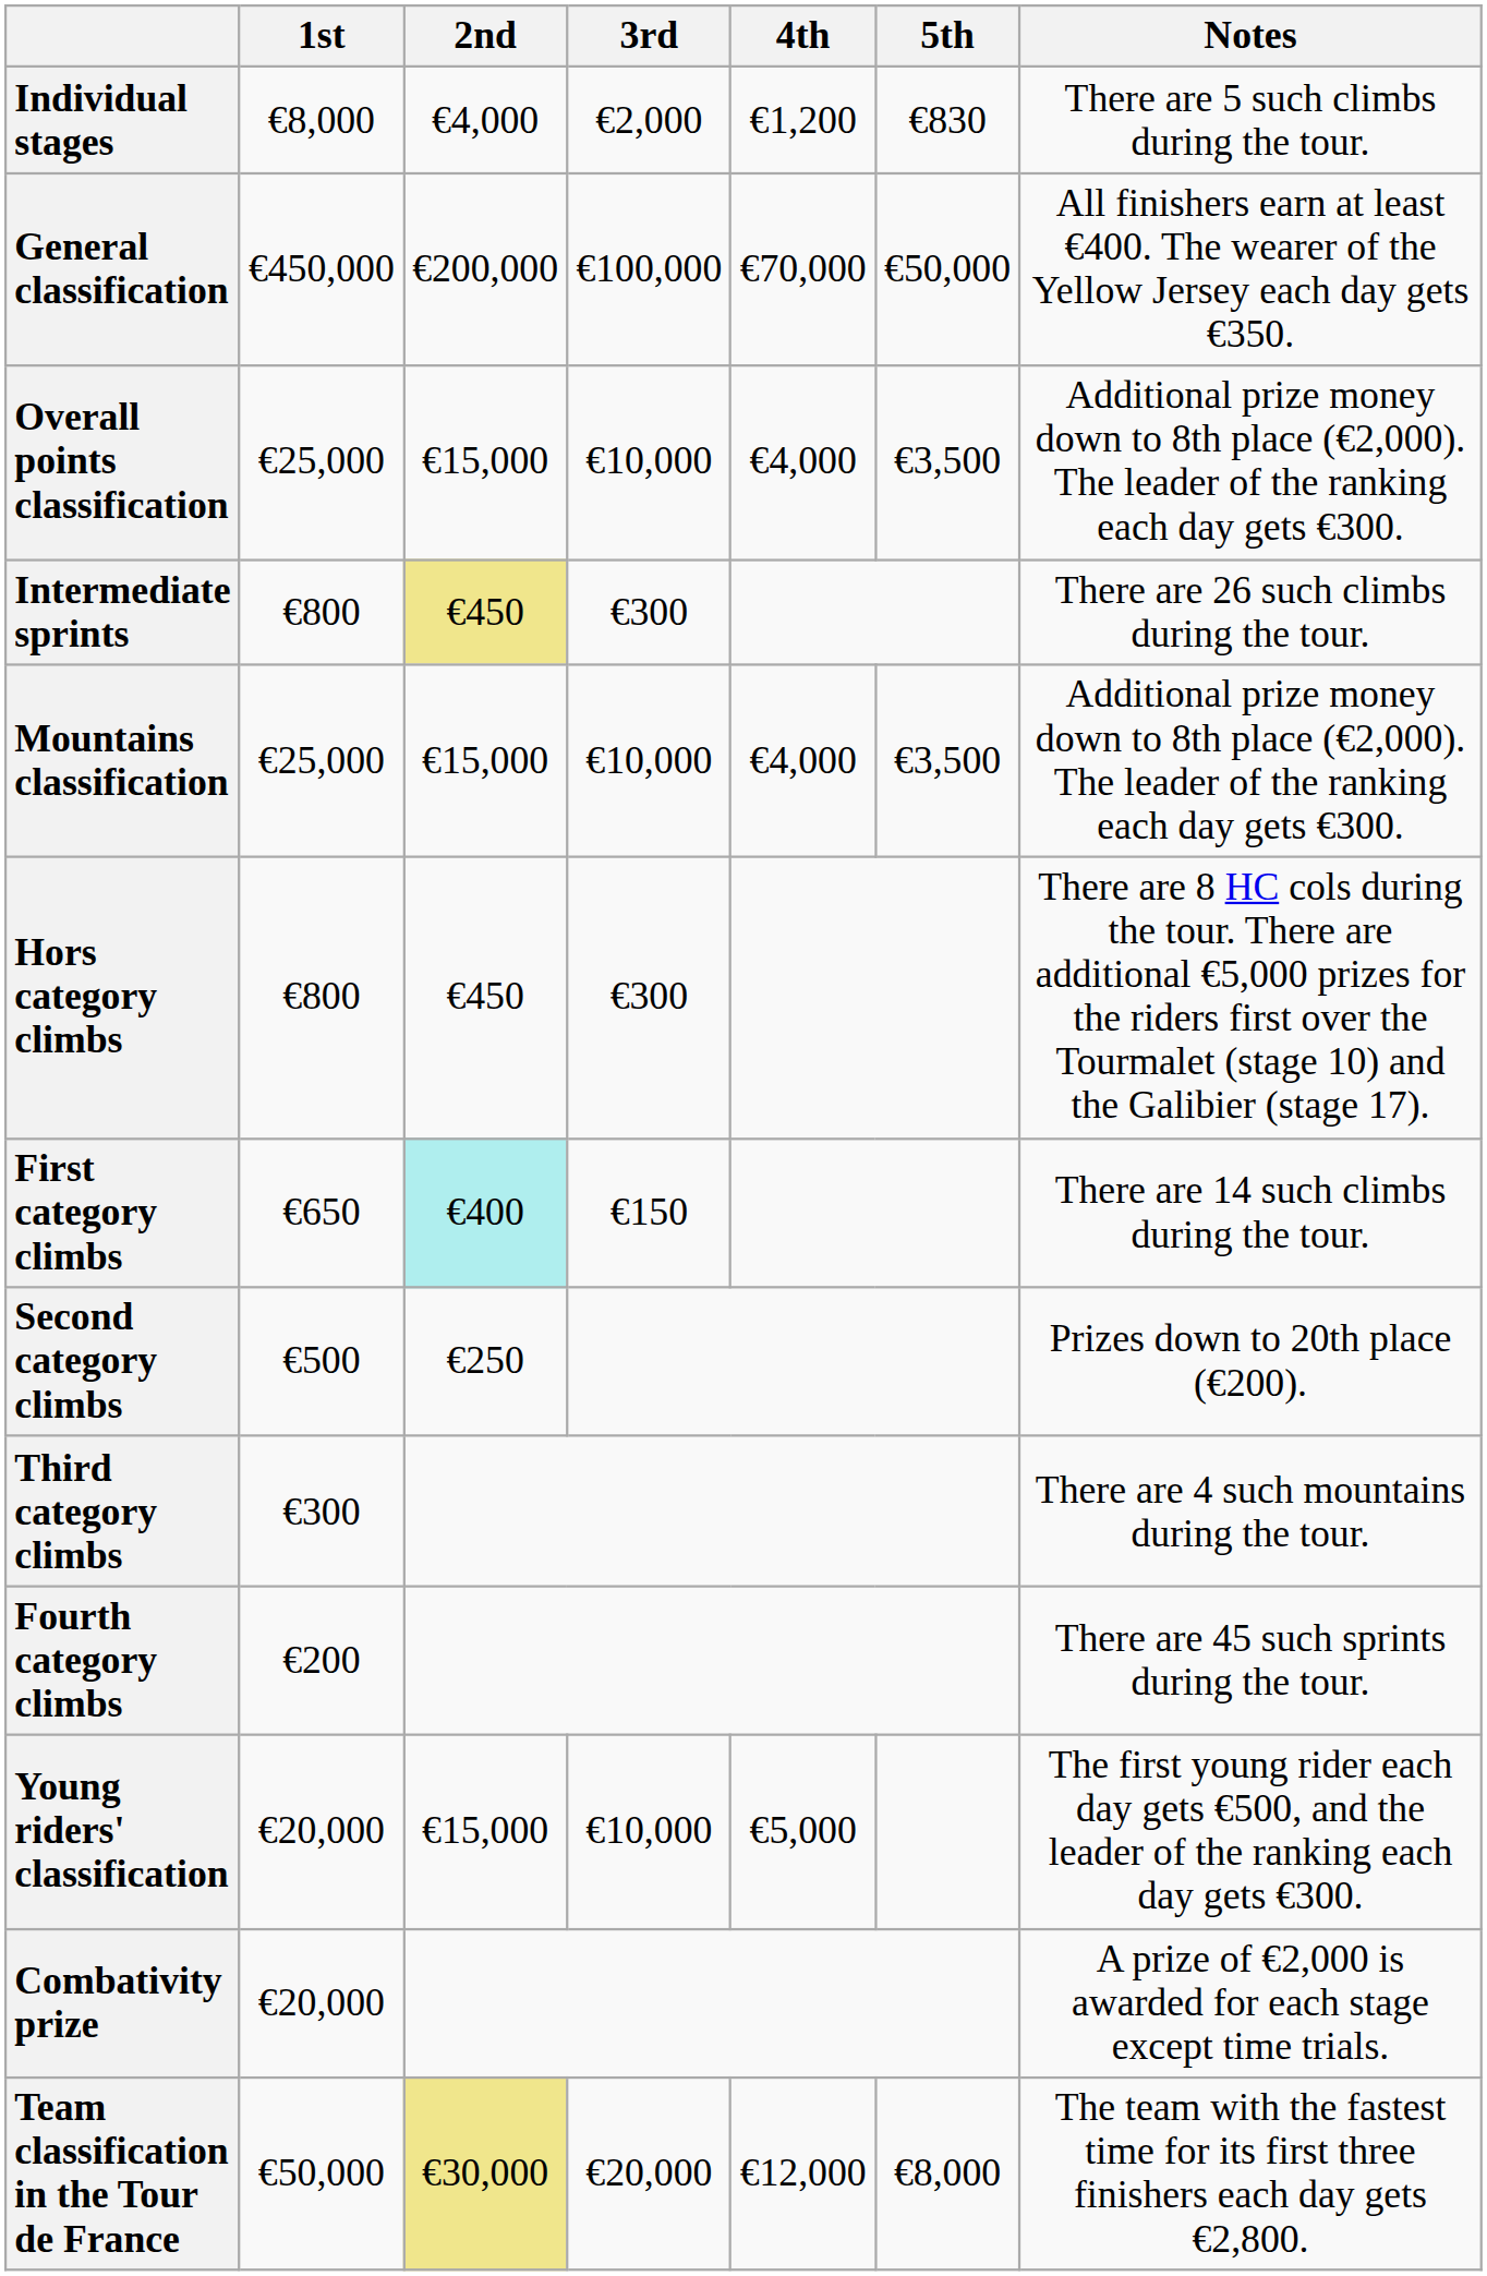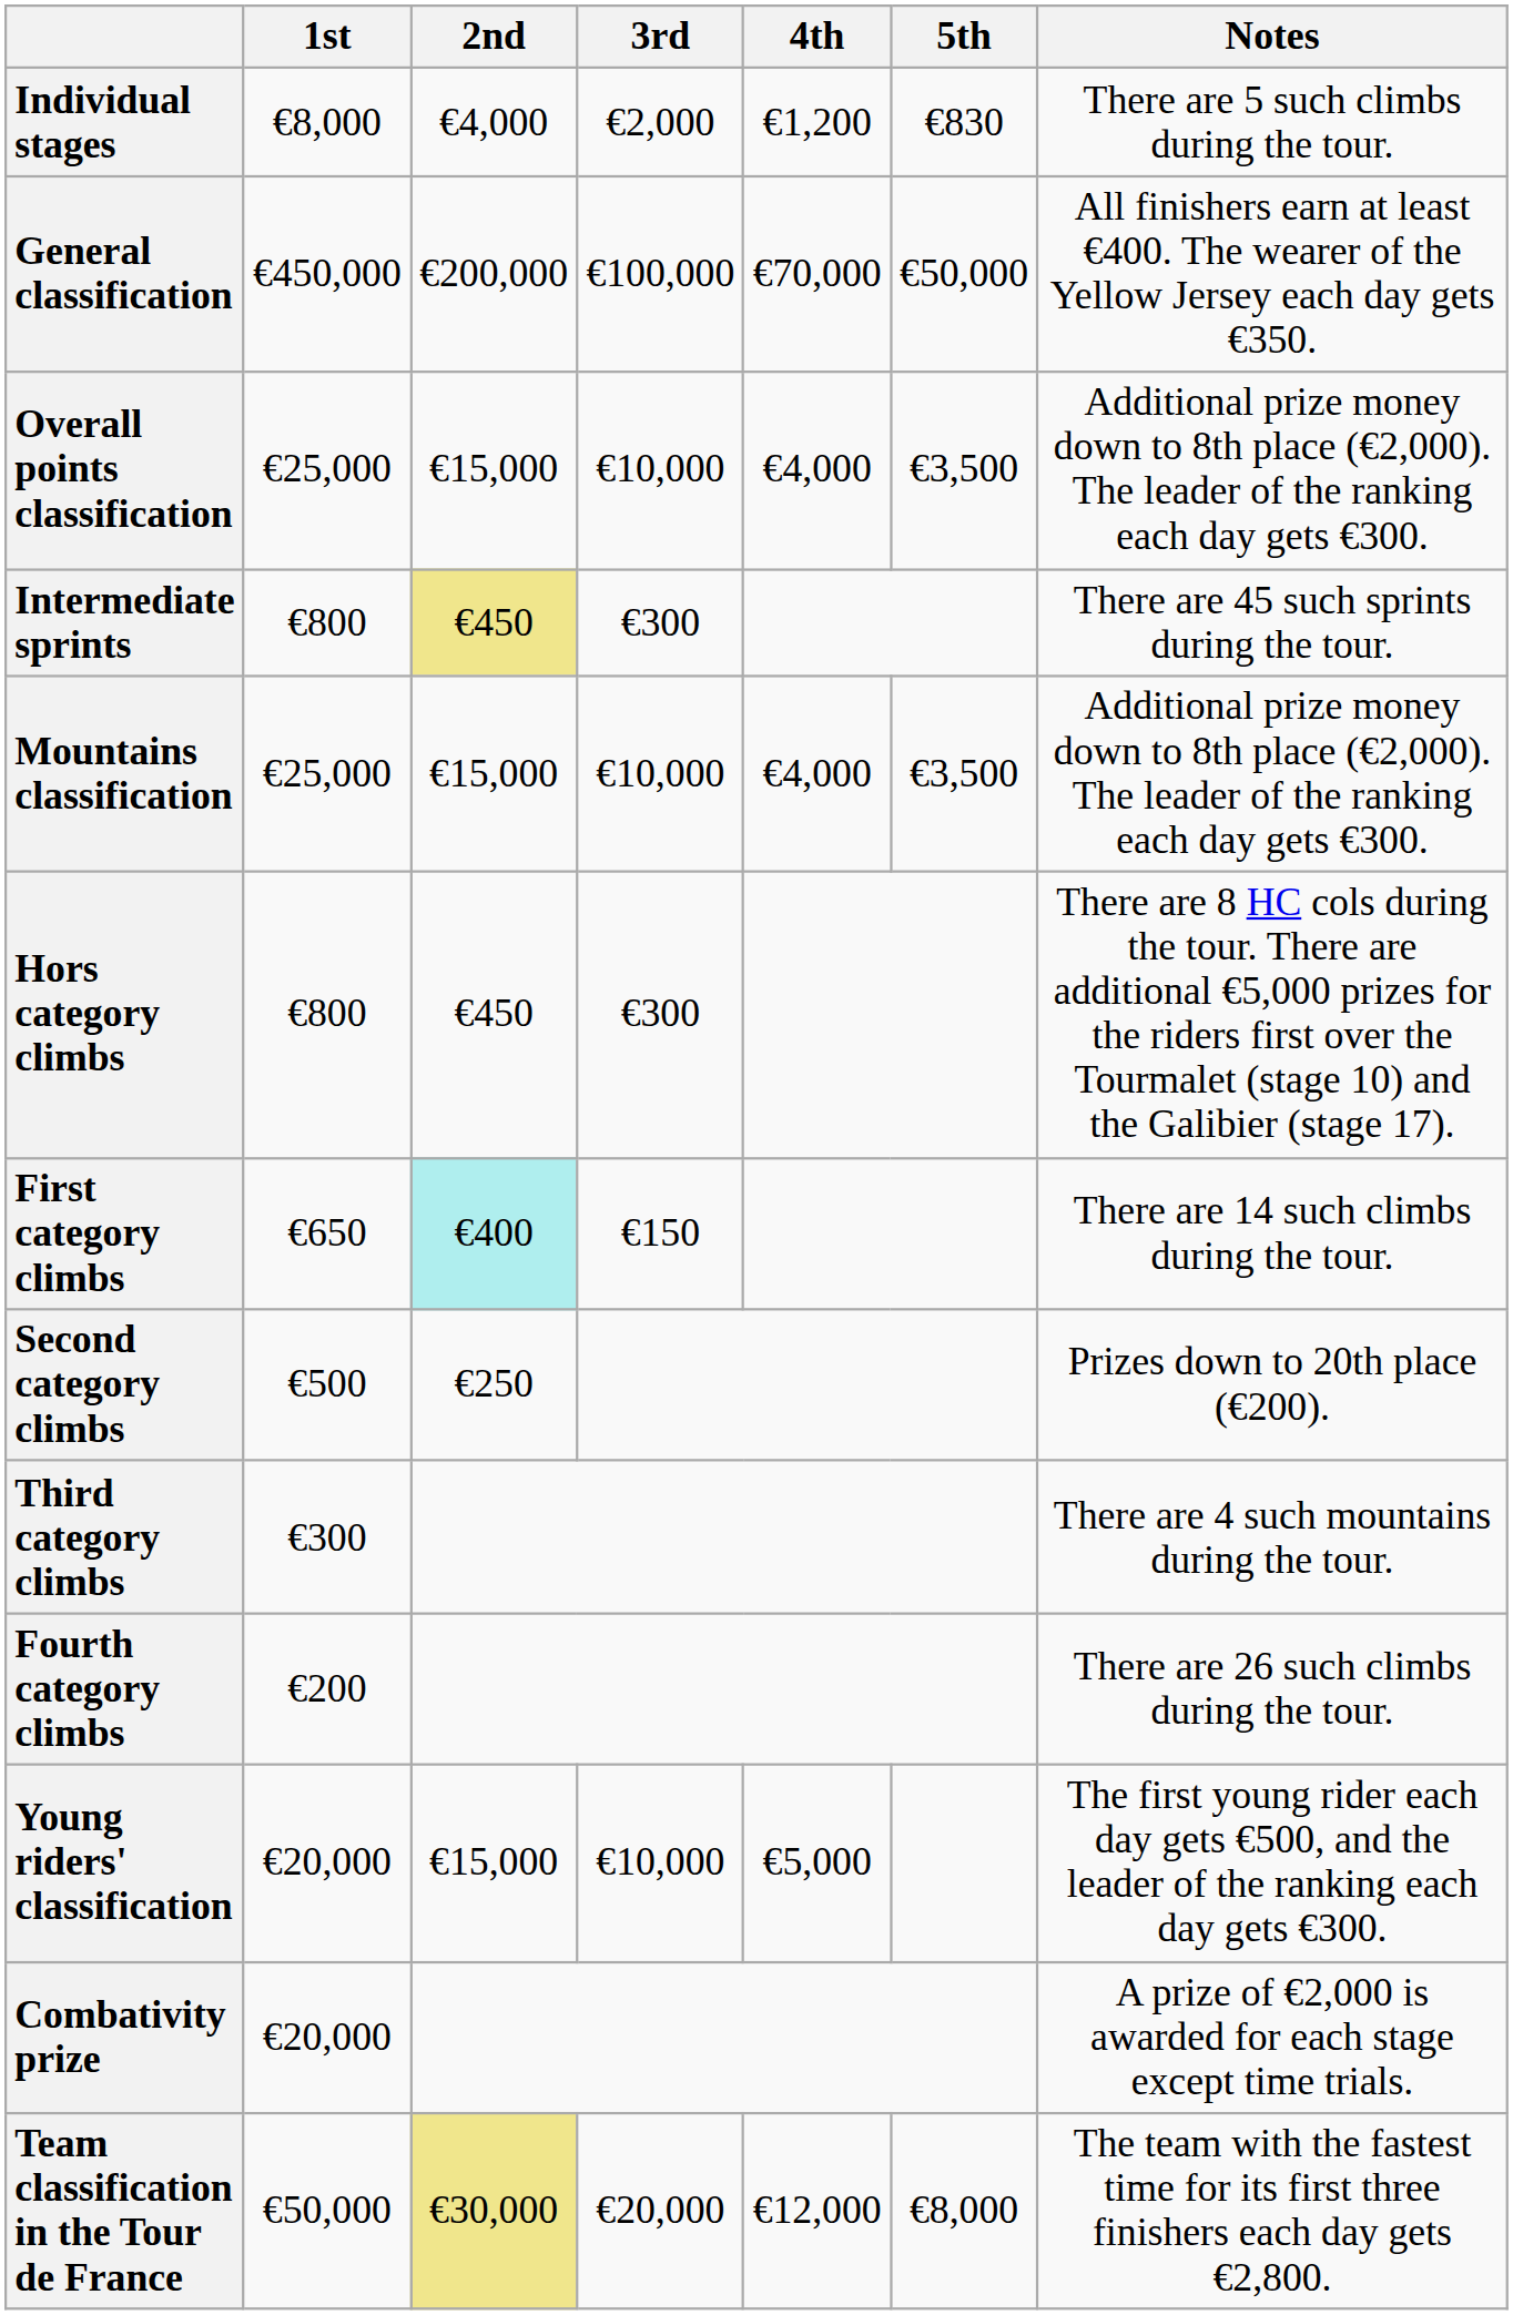Intermediate sprints | Notes: There are 26 such climbs during the tour. -> There are 45 such sprints during the tour.
Fourth category climbs | Notes: There are 45 such sprints during the tour. -> There are 26 such climbs during the tour.
